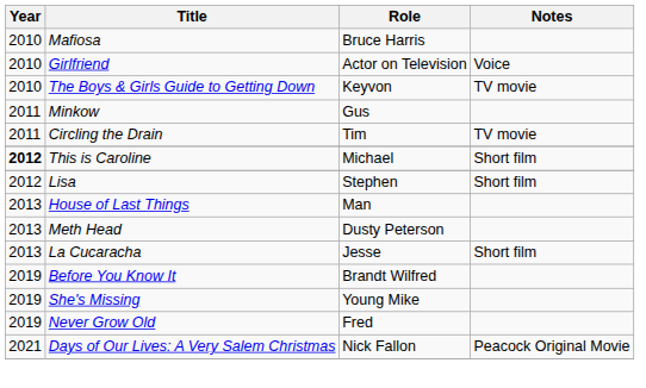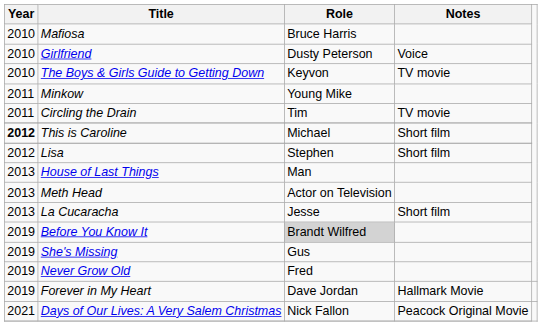Girlfriend | Role: Actor on Television -> Dusty Peterson
Minkow | Role: Gus -> Young Mike
Meth Head | Role: Dusty Peterson -> Actor on Television
Before You Know It | Role: no background -> lightgrey background
She's Missing | Role: Young Mike -> Gus
+ row: 2019 | Forever in My Heart | Dave Jordan | Hallmark Movie
